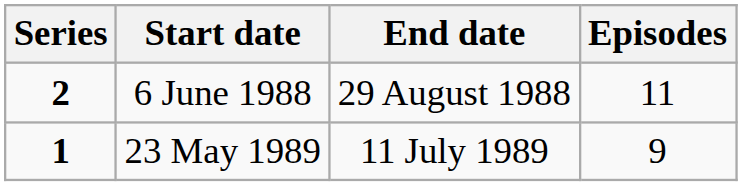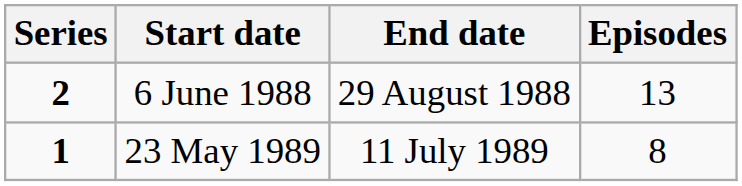6 June 1988 | Episodes: 11 -> 13
23 May 1989 | Episodes: 9 -> 8
